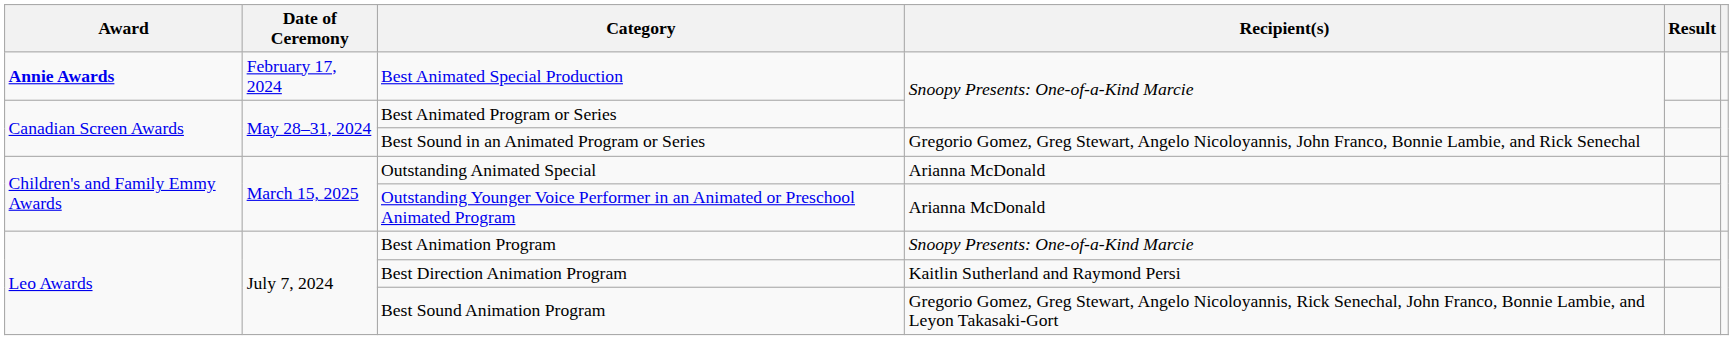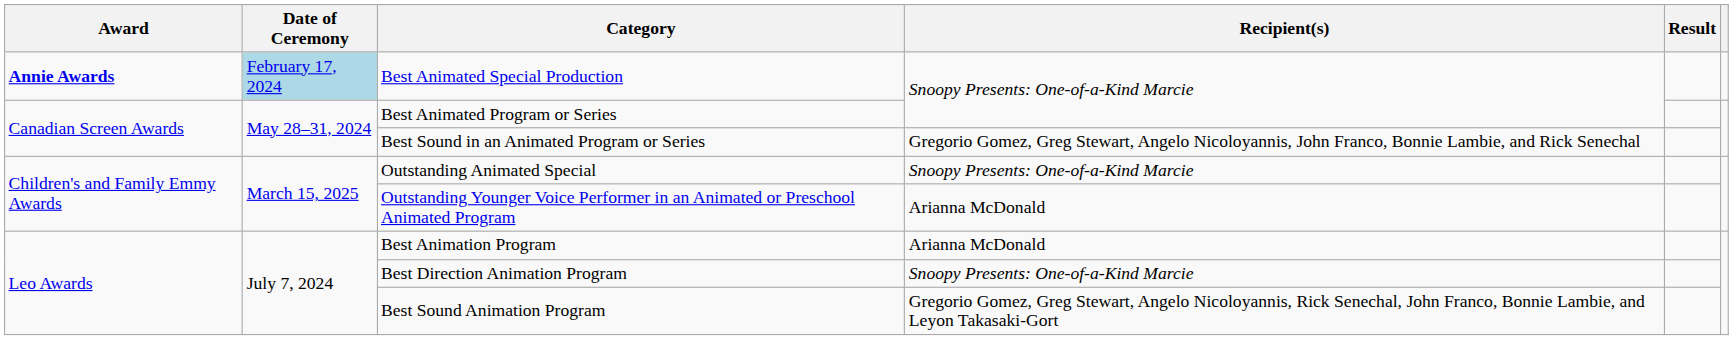Best Animated Special Production | Date of Ceremony: no background -> lightblue background
Outstanding Animated Special | Recipient(s): Arianna McDonald -> Snoopy Presents: One-of-a-Kind Marcie
Best Animation Program | Recipient(s): Snoopy Presents: One-of-a-Kind Marcie -> Arianna McDonald
Best Direction Animation Program | Recipient(s): Kaitlin Sutherland and Raymond Persi -> Snoopy Presents: One-of-a-Kind Marcie
